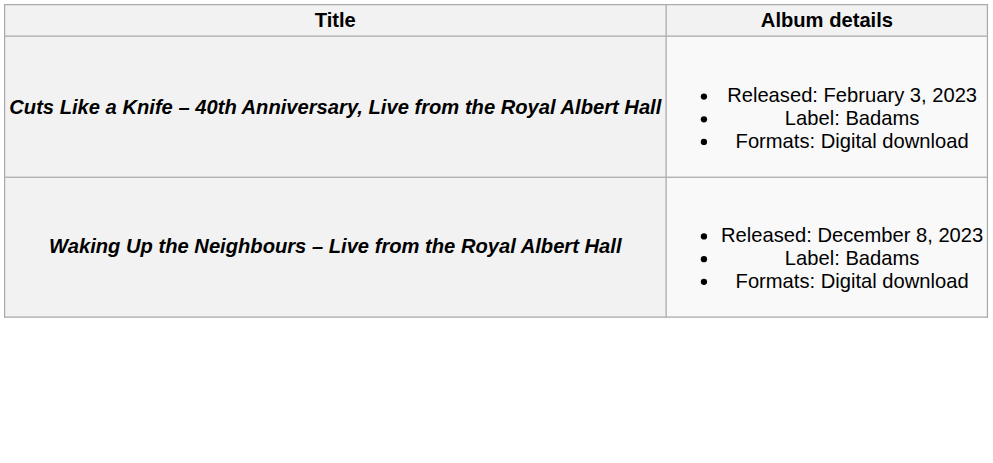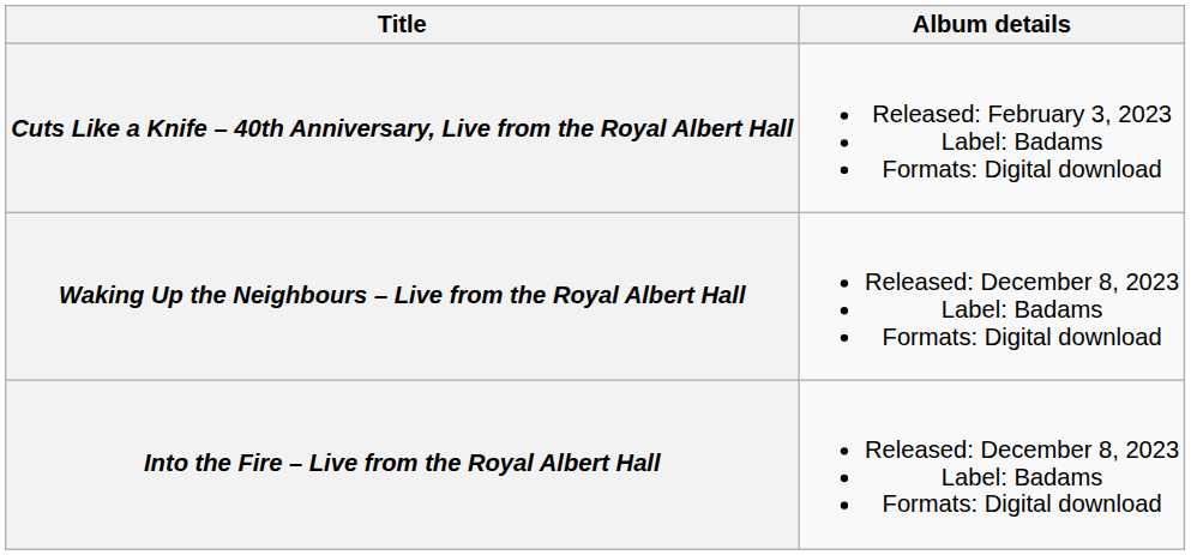+ row: Into the Fire – Live from the Royal Albert Hall | Released: December 8, 2023 Label: Badams Formats: Digital download
